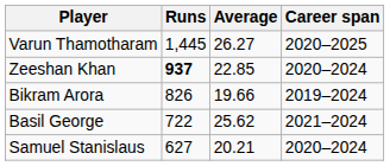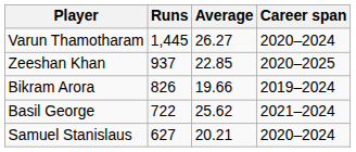Varun Thamotharam | Career span: 2020–2025 -> 2020–2024
Zeeshan Khan | Runs: bold -> normal
Zeeshan Khan | Career span: 2020–2024 -> 2020–2025
